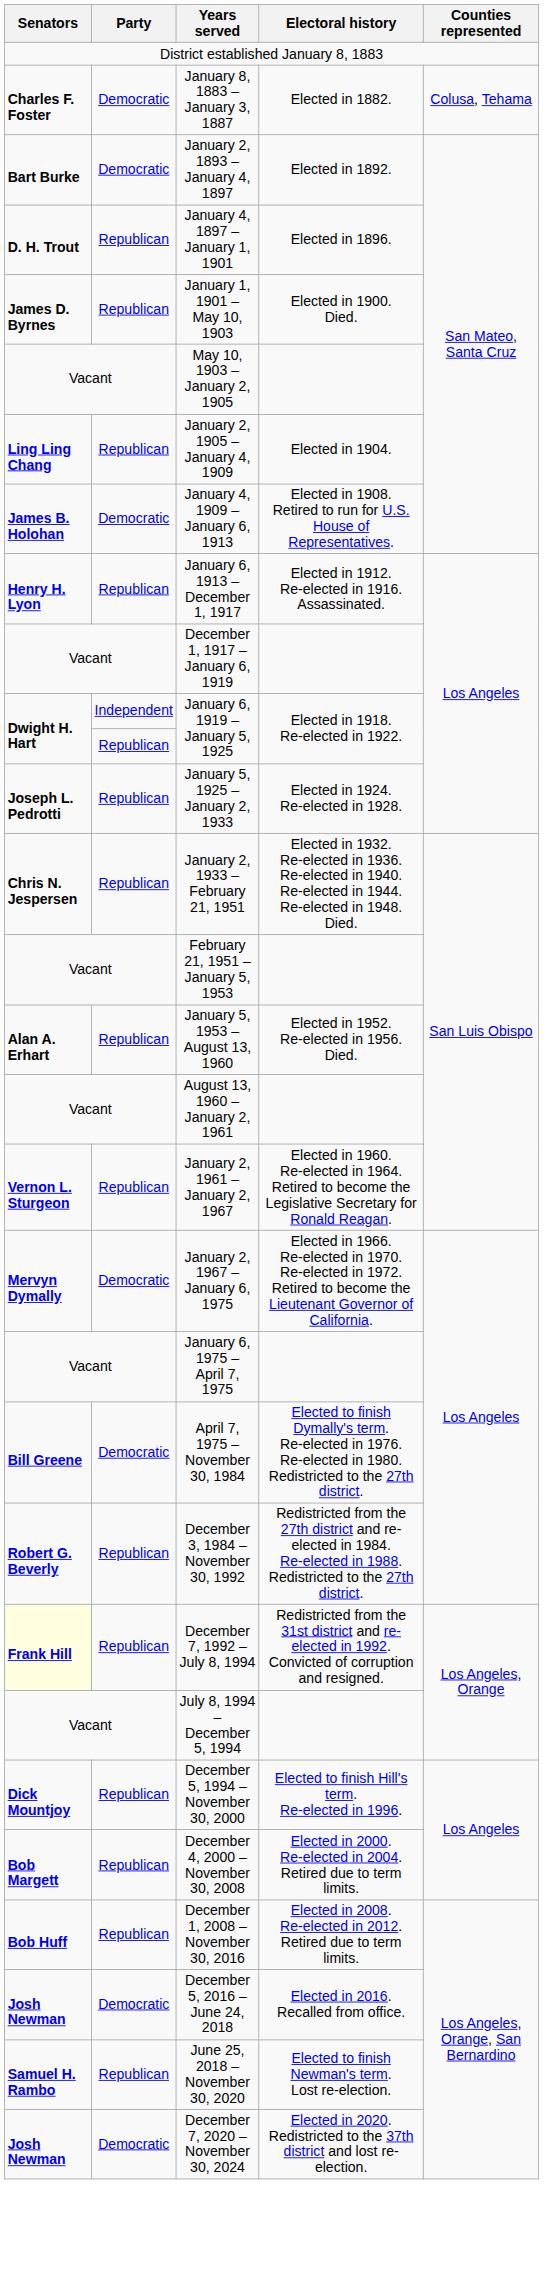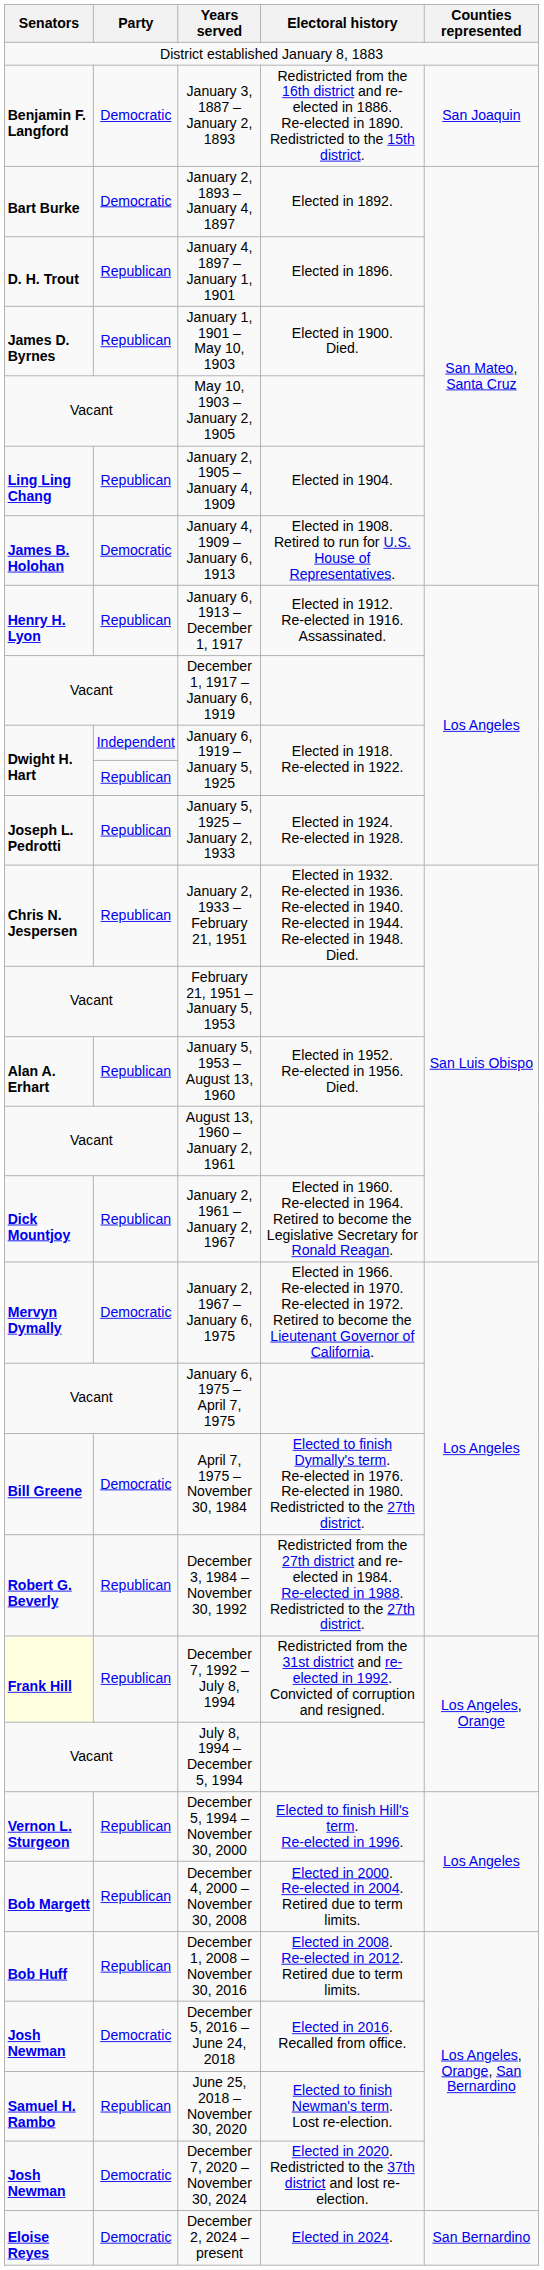- row: Charles F. Foster | Democratic | January 8, 1883 – January 3, 1887 | Elected in 1882. | Colusa, Tehama
+ row: Benjamin F. Langford | Democratic | January 3, 1887 – January 2, 1893 | Redistricted from the 16th district and re-elected in 1886. Re-elected in 1890. Redistricted to the 15th district. | San Joaquin
January 2, 1961 – January 2, 1967 | Senators: Vernon L. Sturgeon -> Dick Mountjoy
December 5, 1994 – November 30, 2000 | Senators: Dick Mountjoy -> Vernon L. Sturgeon
+ row: Eloise Reyes | Democratic | December 2, 2024 – present | Elected in 2024. | San Bernardino
